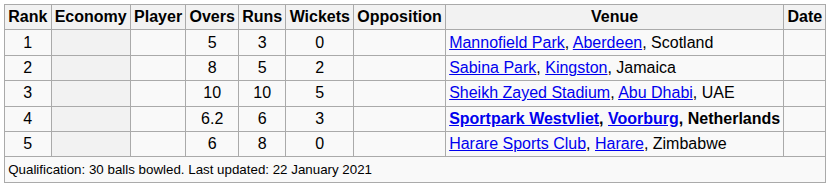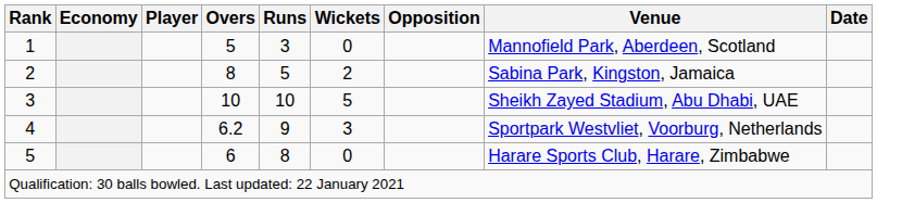4 | Runs: 6 -> 9
4 | Venue: bold -> normal
